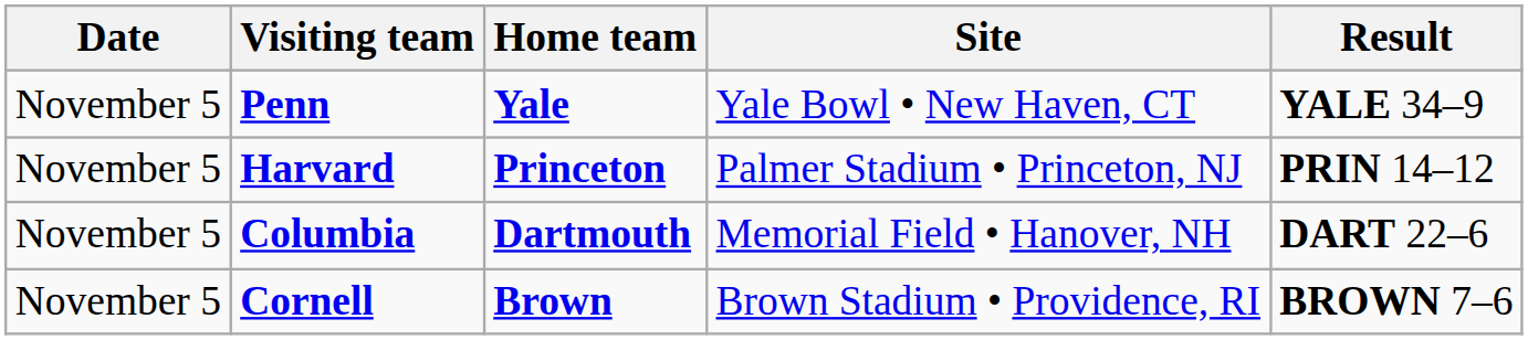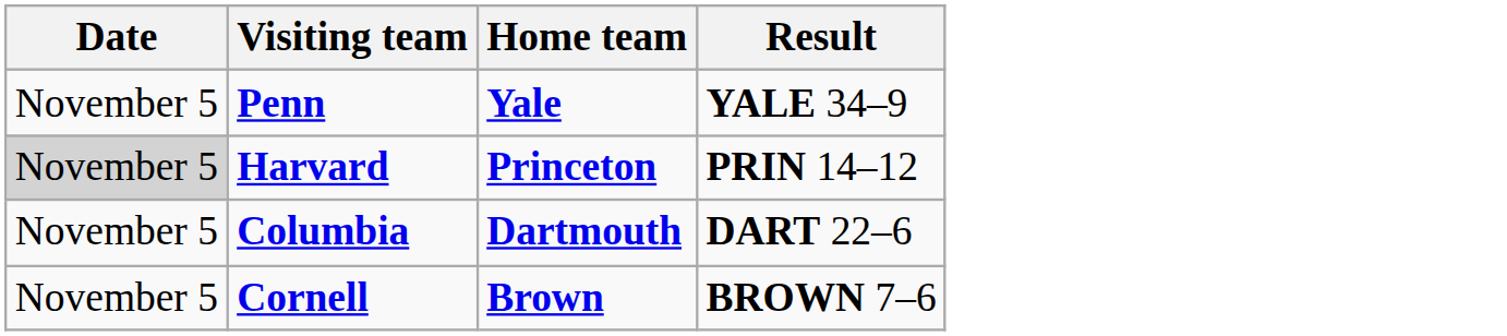- column: Site | Yale Bowl • New Haven, CT | Palmer Stadium • Princeton, NJ | Memorial Field • Hanover, NH | Brown Stadium • Providence, RI
Harvard | Date: no background -> lightgrey background
